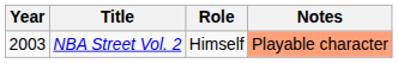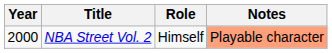NBA Street Vol. 2 | Year: 2003 -> 2000
